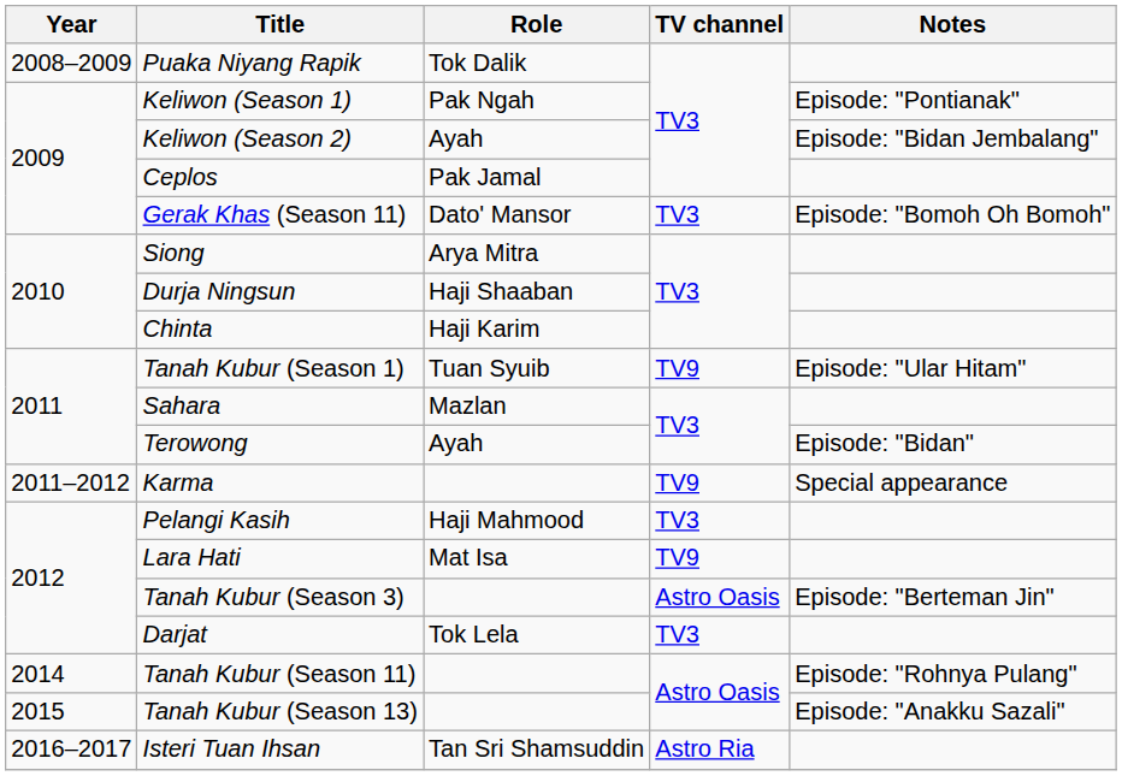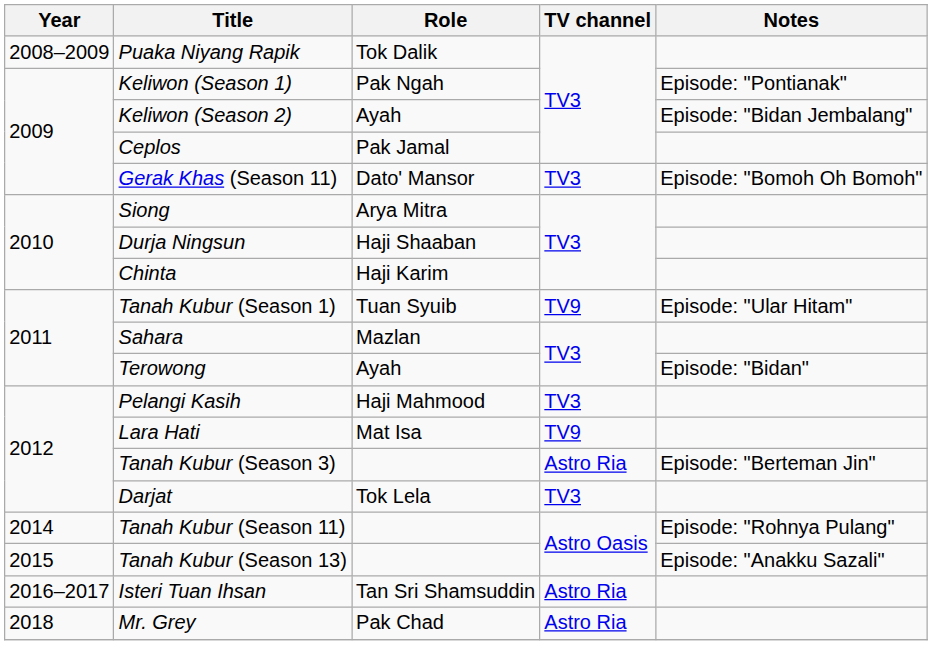- row: 2011–2012 | Karma | TV9 | Special appearance
Tanah Kubur (Season 3) | TV channel: Astro Oasis -> Astro Ria
+ row: 2018 | Mr. Grey | Pak Chad | Astro Ria
